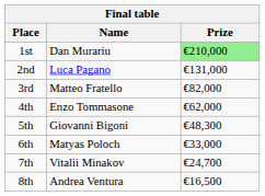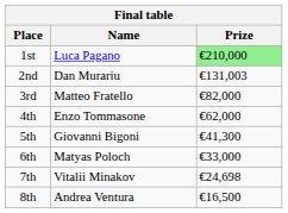1st | Name: Dan Murariu -> Luca Pagano
2nd | Name: Luca Pagano -> Dan Murariu
2nd | Prize: €131,000 -> €131,003
5th | Prize: €48,300 -> €41,300
7th | Prize: €24,700 -> €24,698
